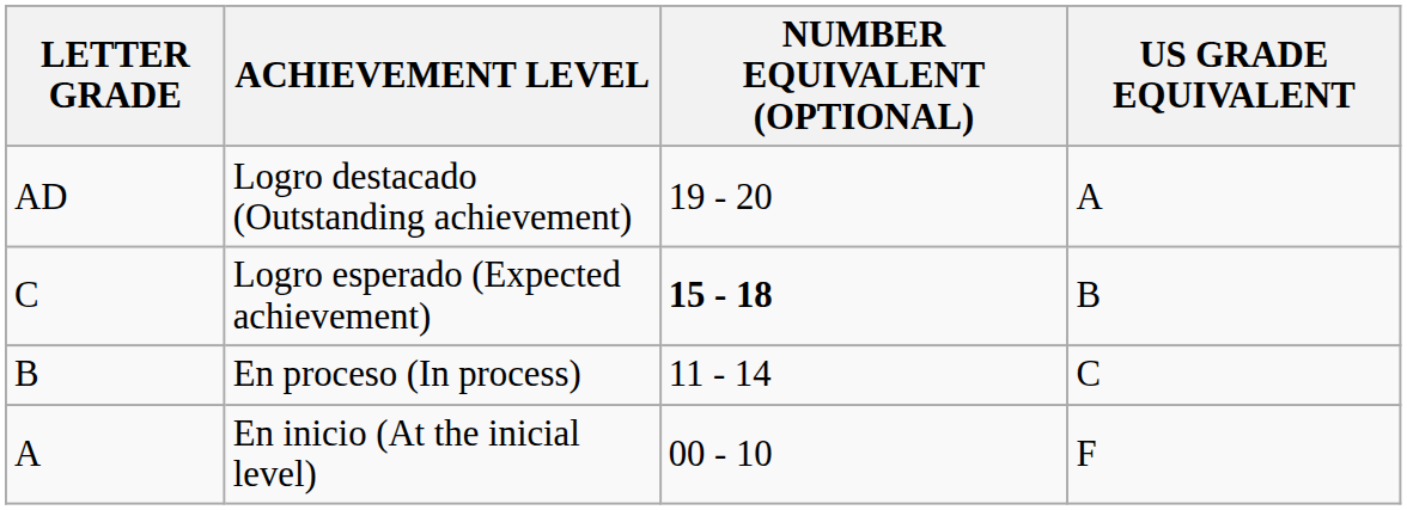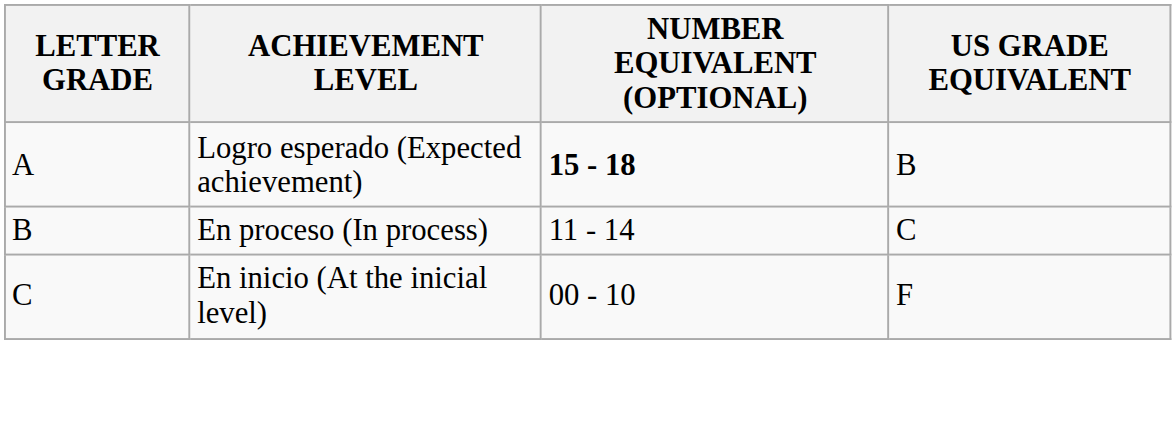- row: AD | Logro destacado (Outstanding achievement) | 19 - 20 | A
Logro esperado (Expected achievement) | LETTER GRADE: C -> A
En inicio (At the inicial level) | LETTER GRADE: A -> C
